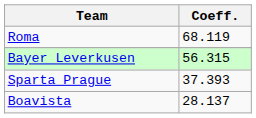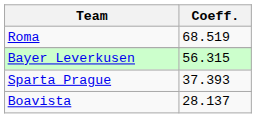Roma | Coeff.: 68.119 -> 68.519
